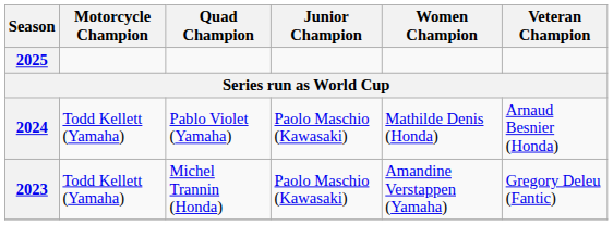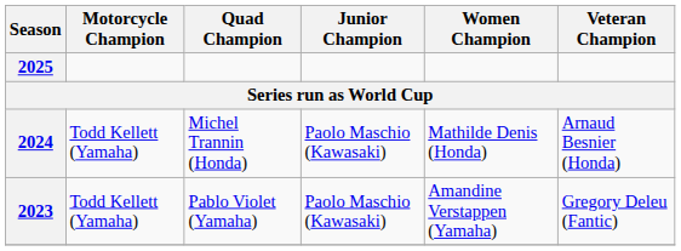2024 | Quad Champion: Pablo Violet (Yamaha) -> Michel Trannin (Honda)
2023 | Quad Champion: Michel Trannin (Honda) -> Pablo Violet (Yamaha)
